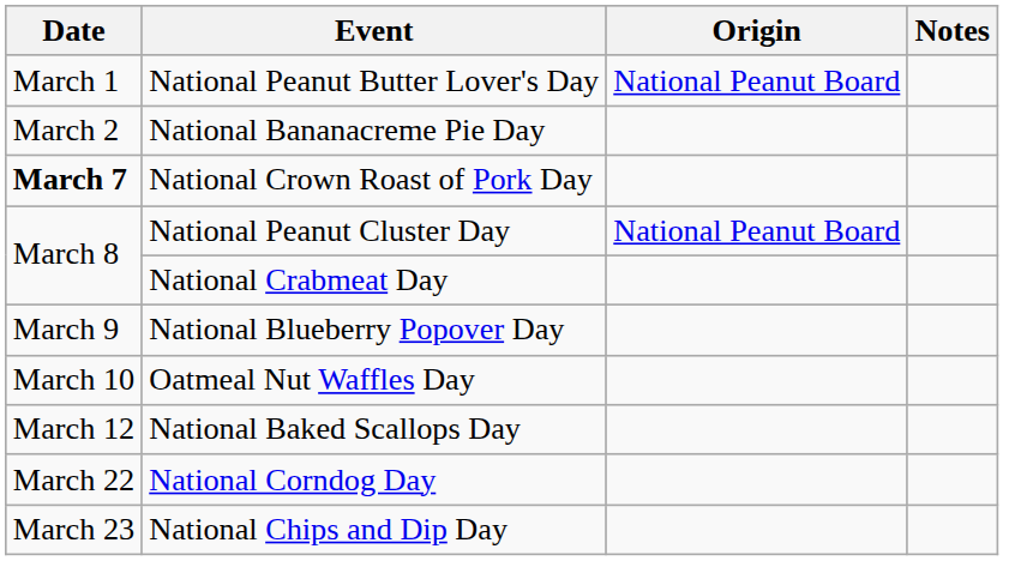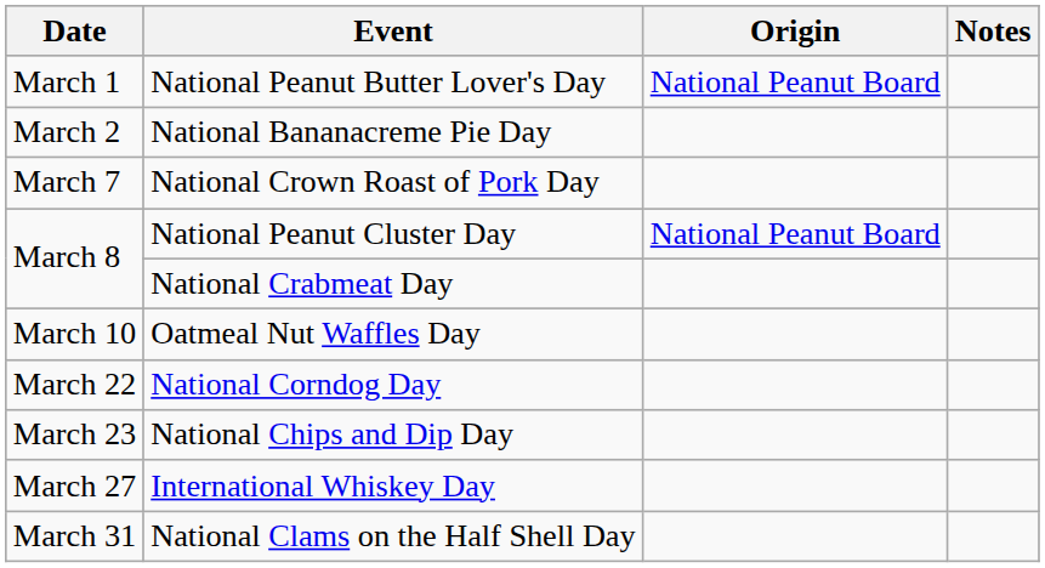National Crown Roast of Pork Day | Date: bold -> normal
- row: March 9 | National Blueberry Popover Day
- row: March 12 | National Baked Scallops Day
+ row: March 27 | International Whiskey Day
+ row: March 31 | National Clams on the Half Shell Day
